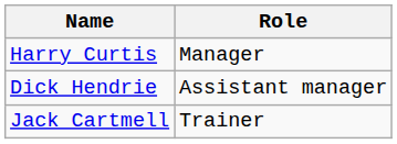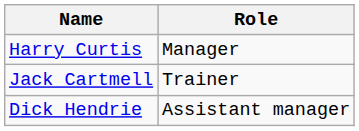rows swapped: Dick Hendrie <-> Jack Cartmell
